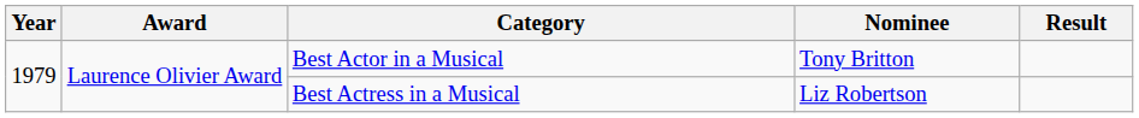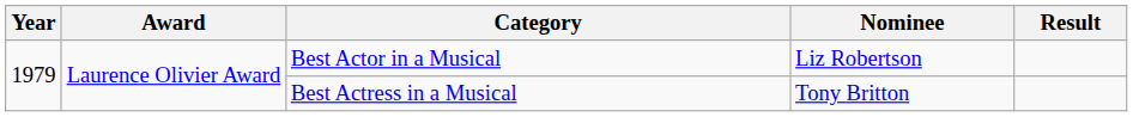Best Actor in a Musical | Nominee: Tony Britton -> Liz Robertson
Best Actress in a Musical | Nominee: Liz Robertson -> Tony Britton
